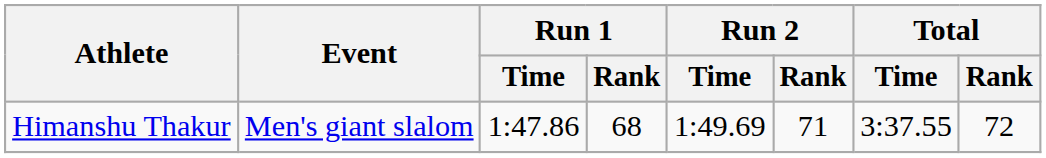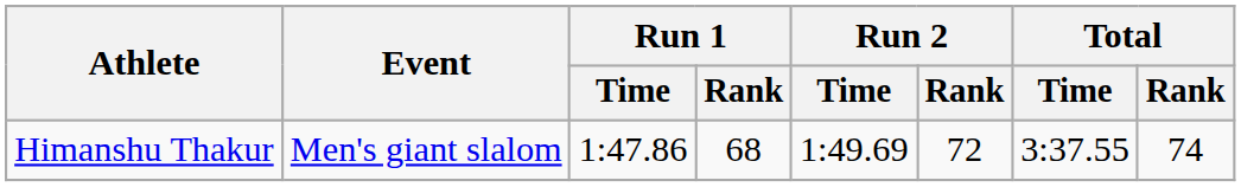Himanshu Thakur | Run 2 / Rank: 71 -> 72
Himanshu Thakur | Total / Rank: 72 -> 74
